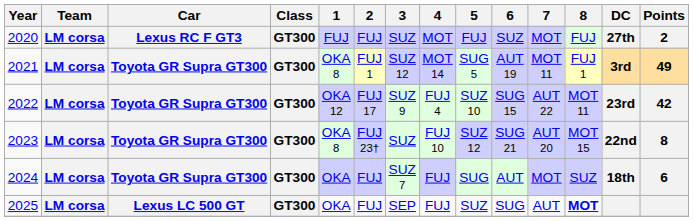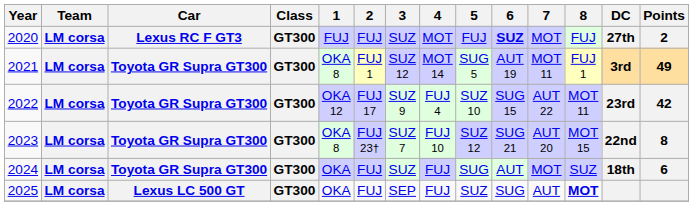2020 | 6: normal -> bold
2023 | 3: SUZ -> SUZ 7
2024 | 3: SUZ 7 -> SUZ
